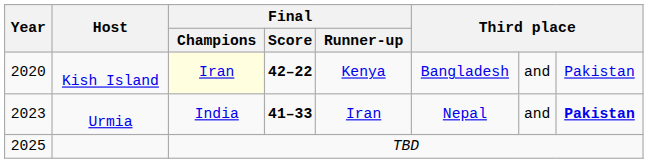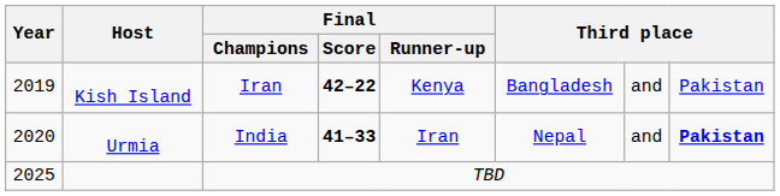Kish Island | Year: 2020 -> 2019
Kish Island | Final / Champions: lightyellow background -> no background
Urmia | Year: 2023 -> 2020
